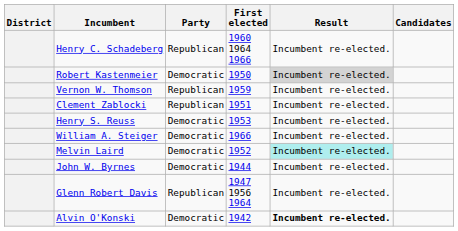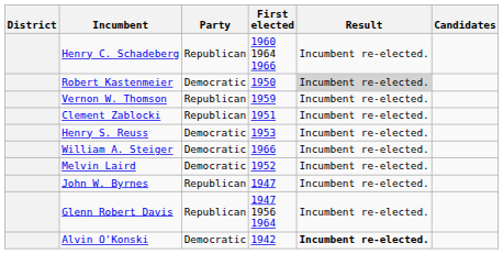Melvin Laird | Result: paleturquoise background -> no background
John W. Byrnes | Party: Democratic -> Republican
John W. Byrnes | First elected: 1944 -> 1947
